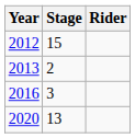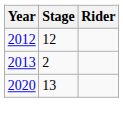2012 | Stage: 15 -> 12
- row: 2016 | 3
